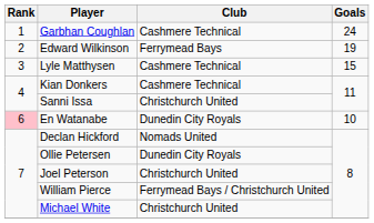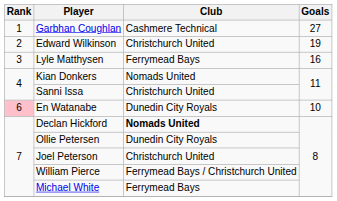Garbhan Coughlan | Goals: 24 -> 27
Edward Wilkinson | Club: Ferrymead Bays -> Christchurch United
Lyle Matthysen | Club: Cashmere Technical -> Ferrymead Bays
Lyle Matthysen | Goals: 15 -> 16
Kian Donkers | Club: Cashmere Technical -> Nomads United
Declan Hickford | Club: normal -> bold
Michael White | Club: Christchurch United -> Ferrymead Bays
